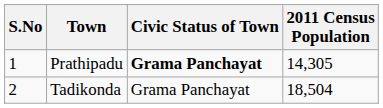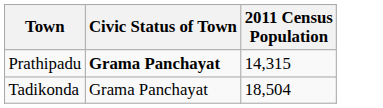- column: S.No | 1 | 2
Prathipadu | 2011 Census Population: 14,305 -> 14,315
